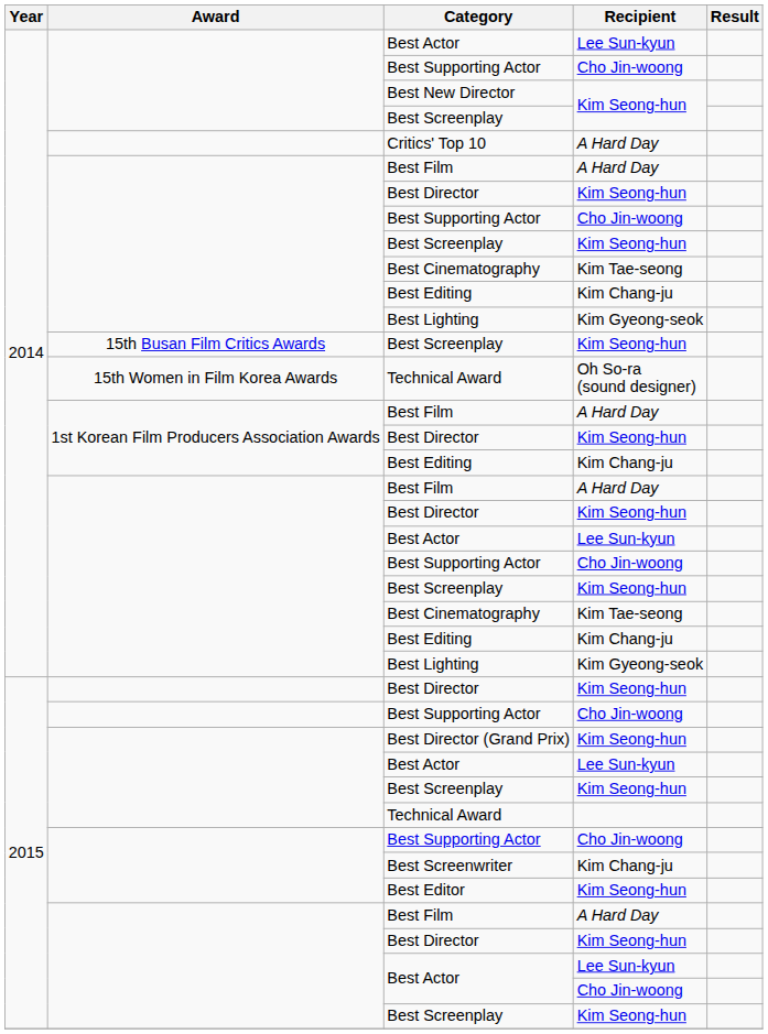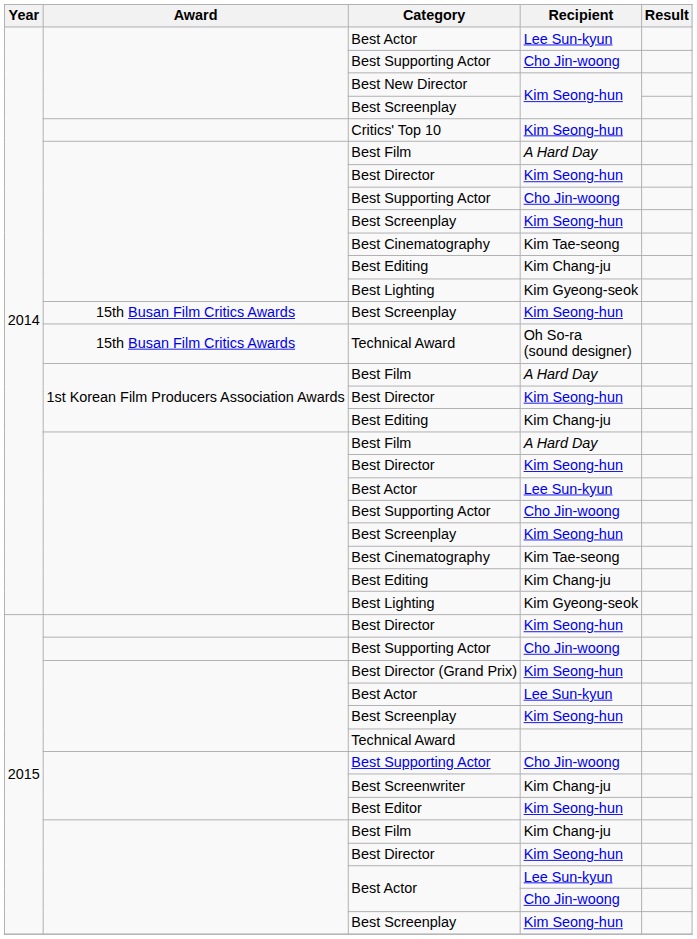Critics' Top 10 | Recipient: A Hard Day -> Kim Seong-hun
2014 / Technical Award | Award: 15th Women in Film Korea Awards -> 15th Busan Film Critics Awards
2015 / Best Film | Recipient: A Hard Day -> Kim Chang-ju
